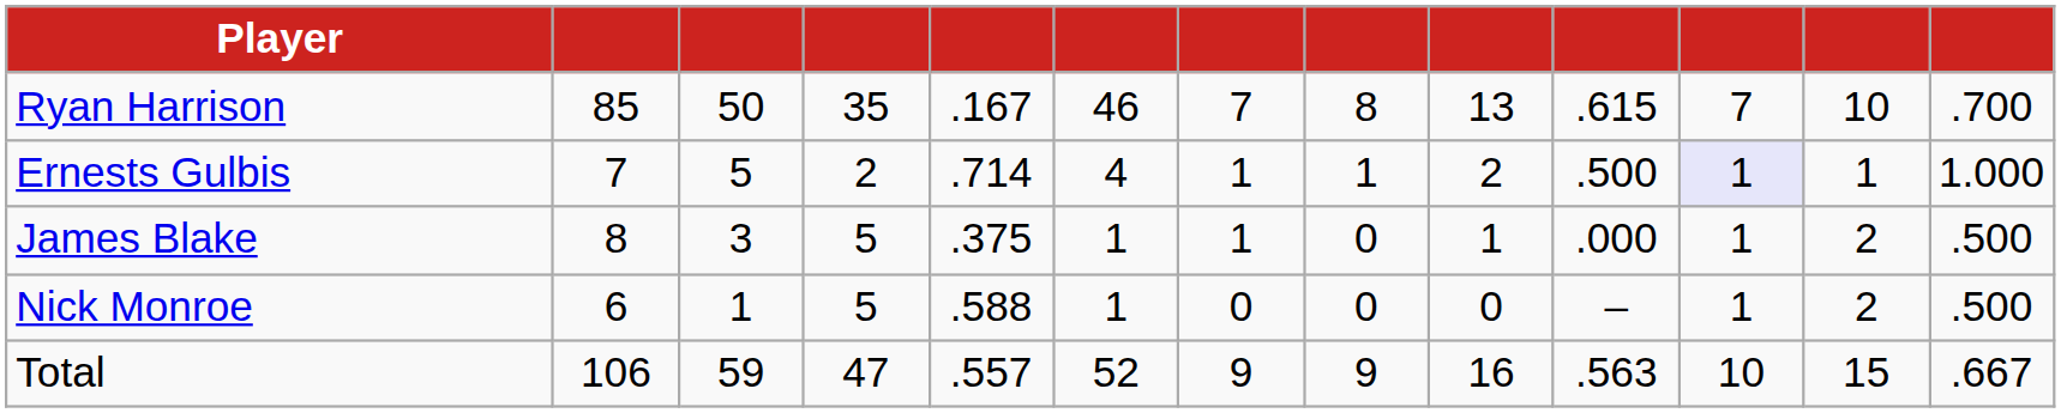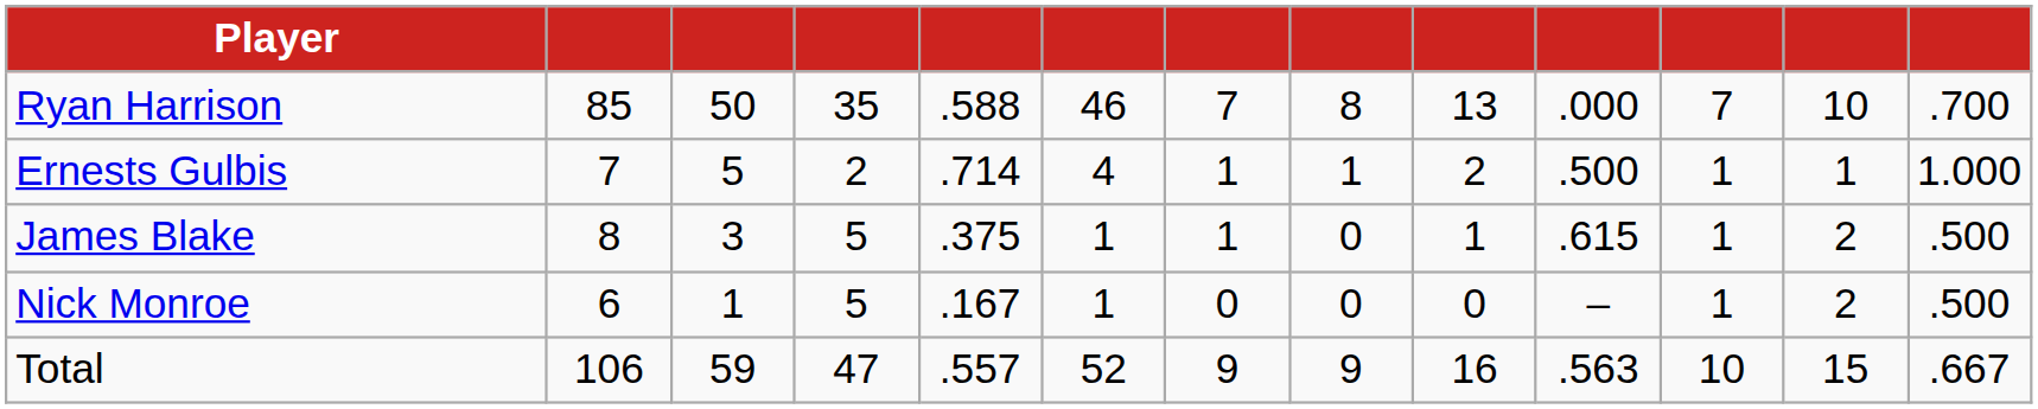Ryan Harrison | column 5: .167 -> .588
Ryan Harrison | column 10: .615 -> .000
Ernests Gulbis | column 11: lavender background -> no background
James Blake | column 10: .000 -> .615
Nick Monroe | column 5: .588 -> .167
